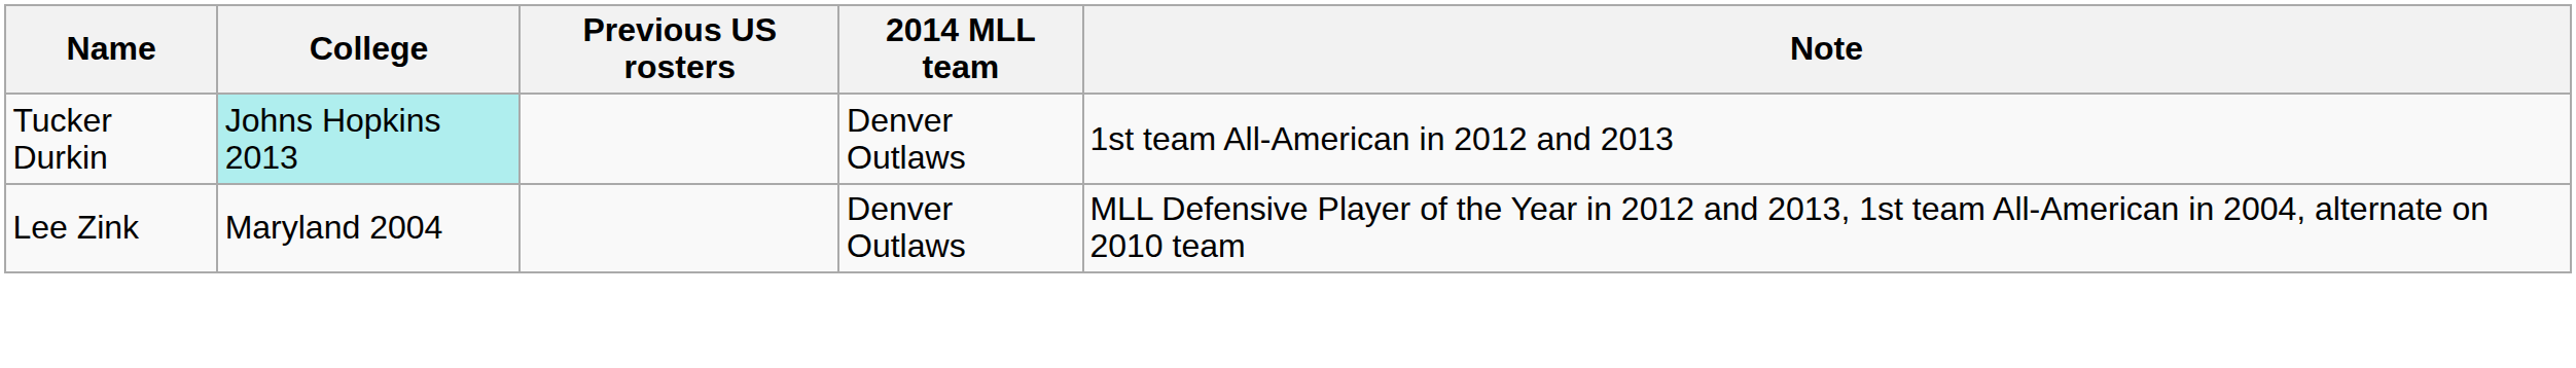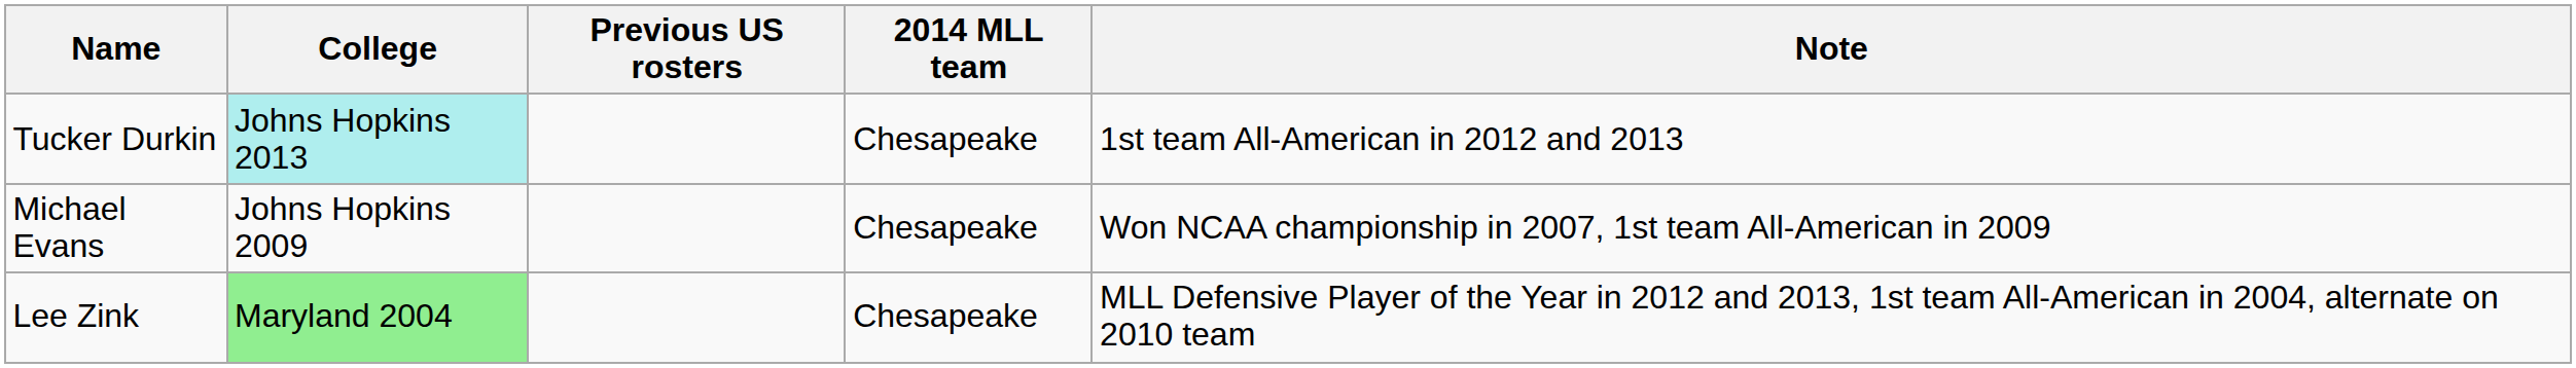Tucker Durkin | 2014 MLL team: Denver Outlaws -> Chesapeake
+ row: Michael Evans | Johns Hopkins 2009 | Chesapeake | Won NCAA championship in 2007, 1st team All-American in 2009
Lee Zink | College: no background -> lightgreen background
Lee Zink | 2014 MLL team: Denver Outlaws -> Chesapeake
